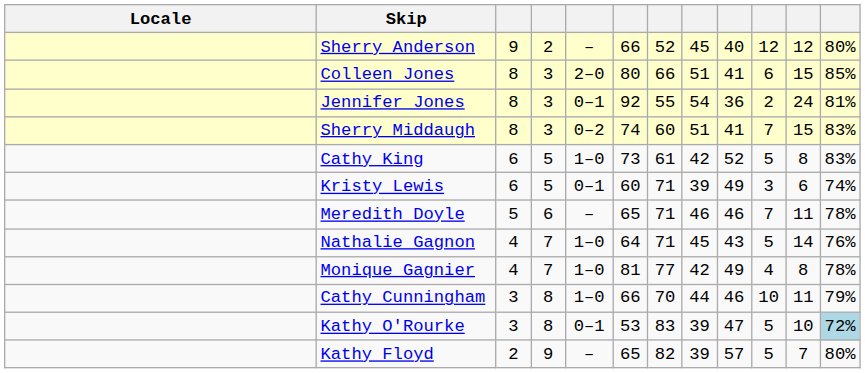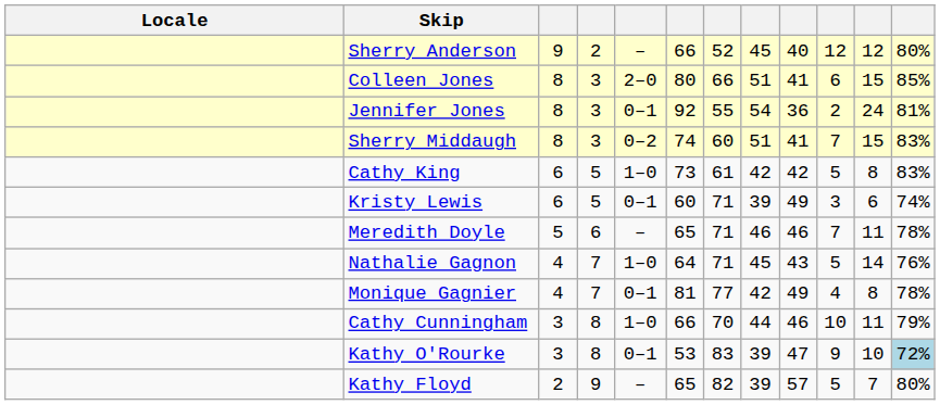Cathy King | column 9: 52 -> 42
Monique Gagnier | column 5: 1–0 -> 0–1
Kathy O'Rourke | column 10: 5 -> 9
